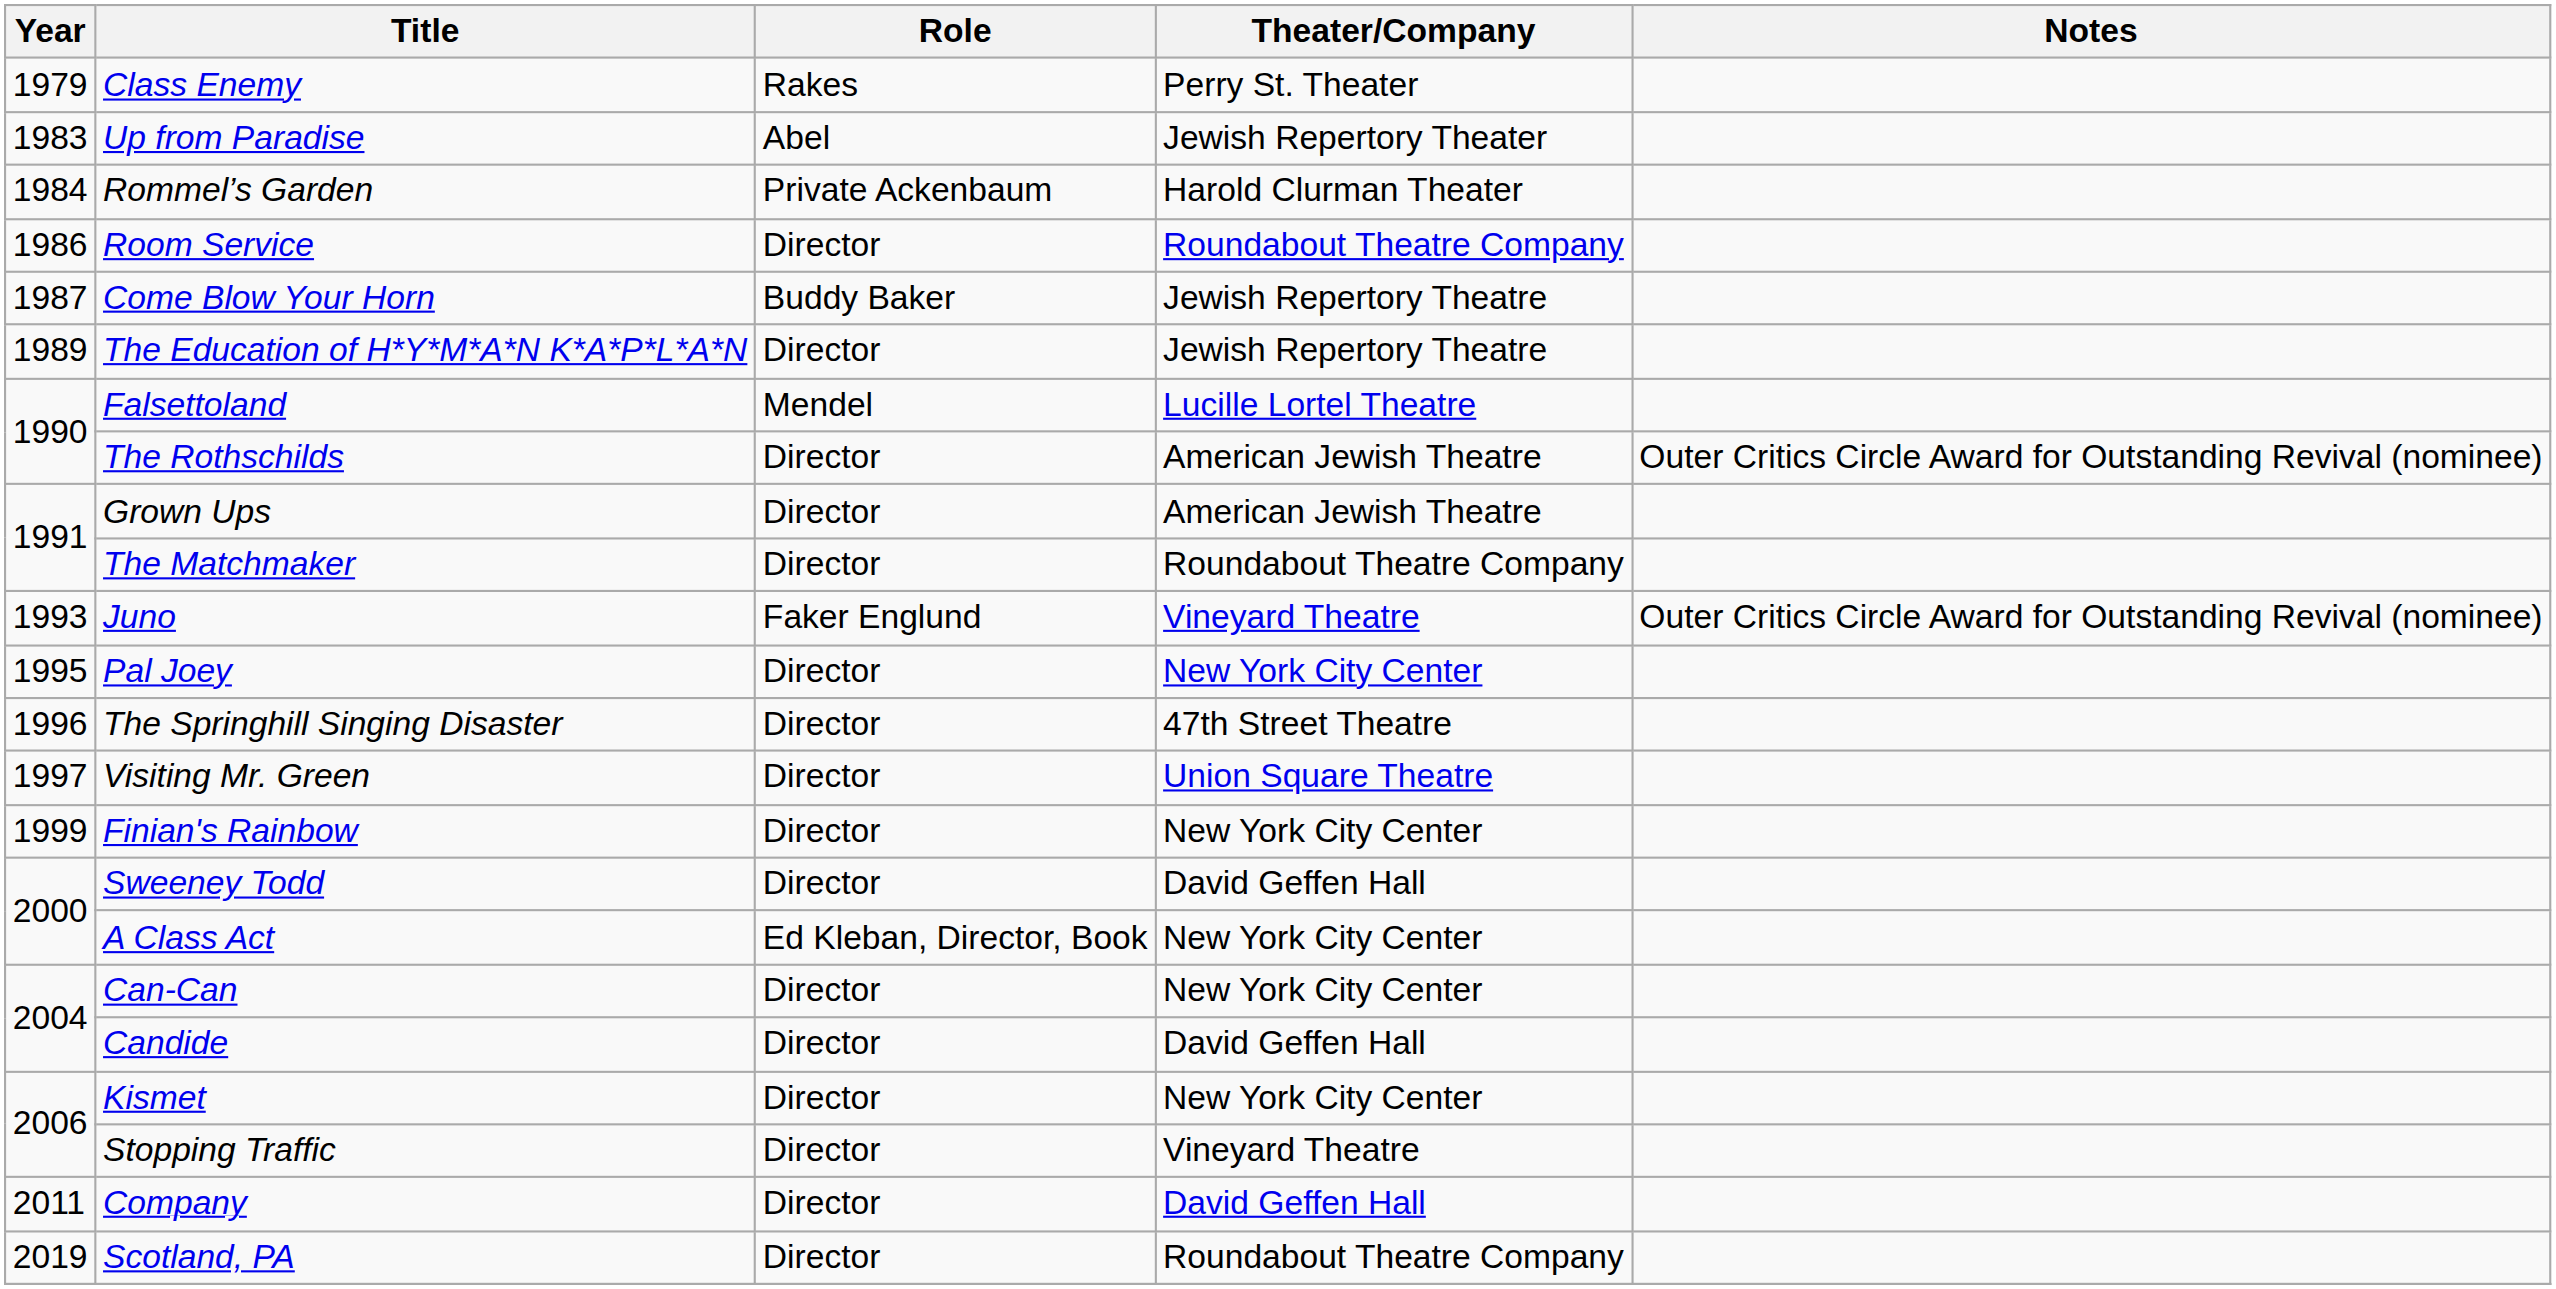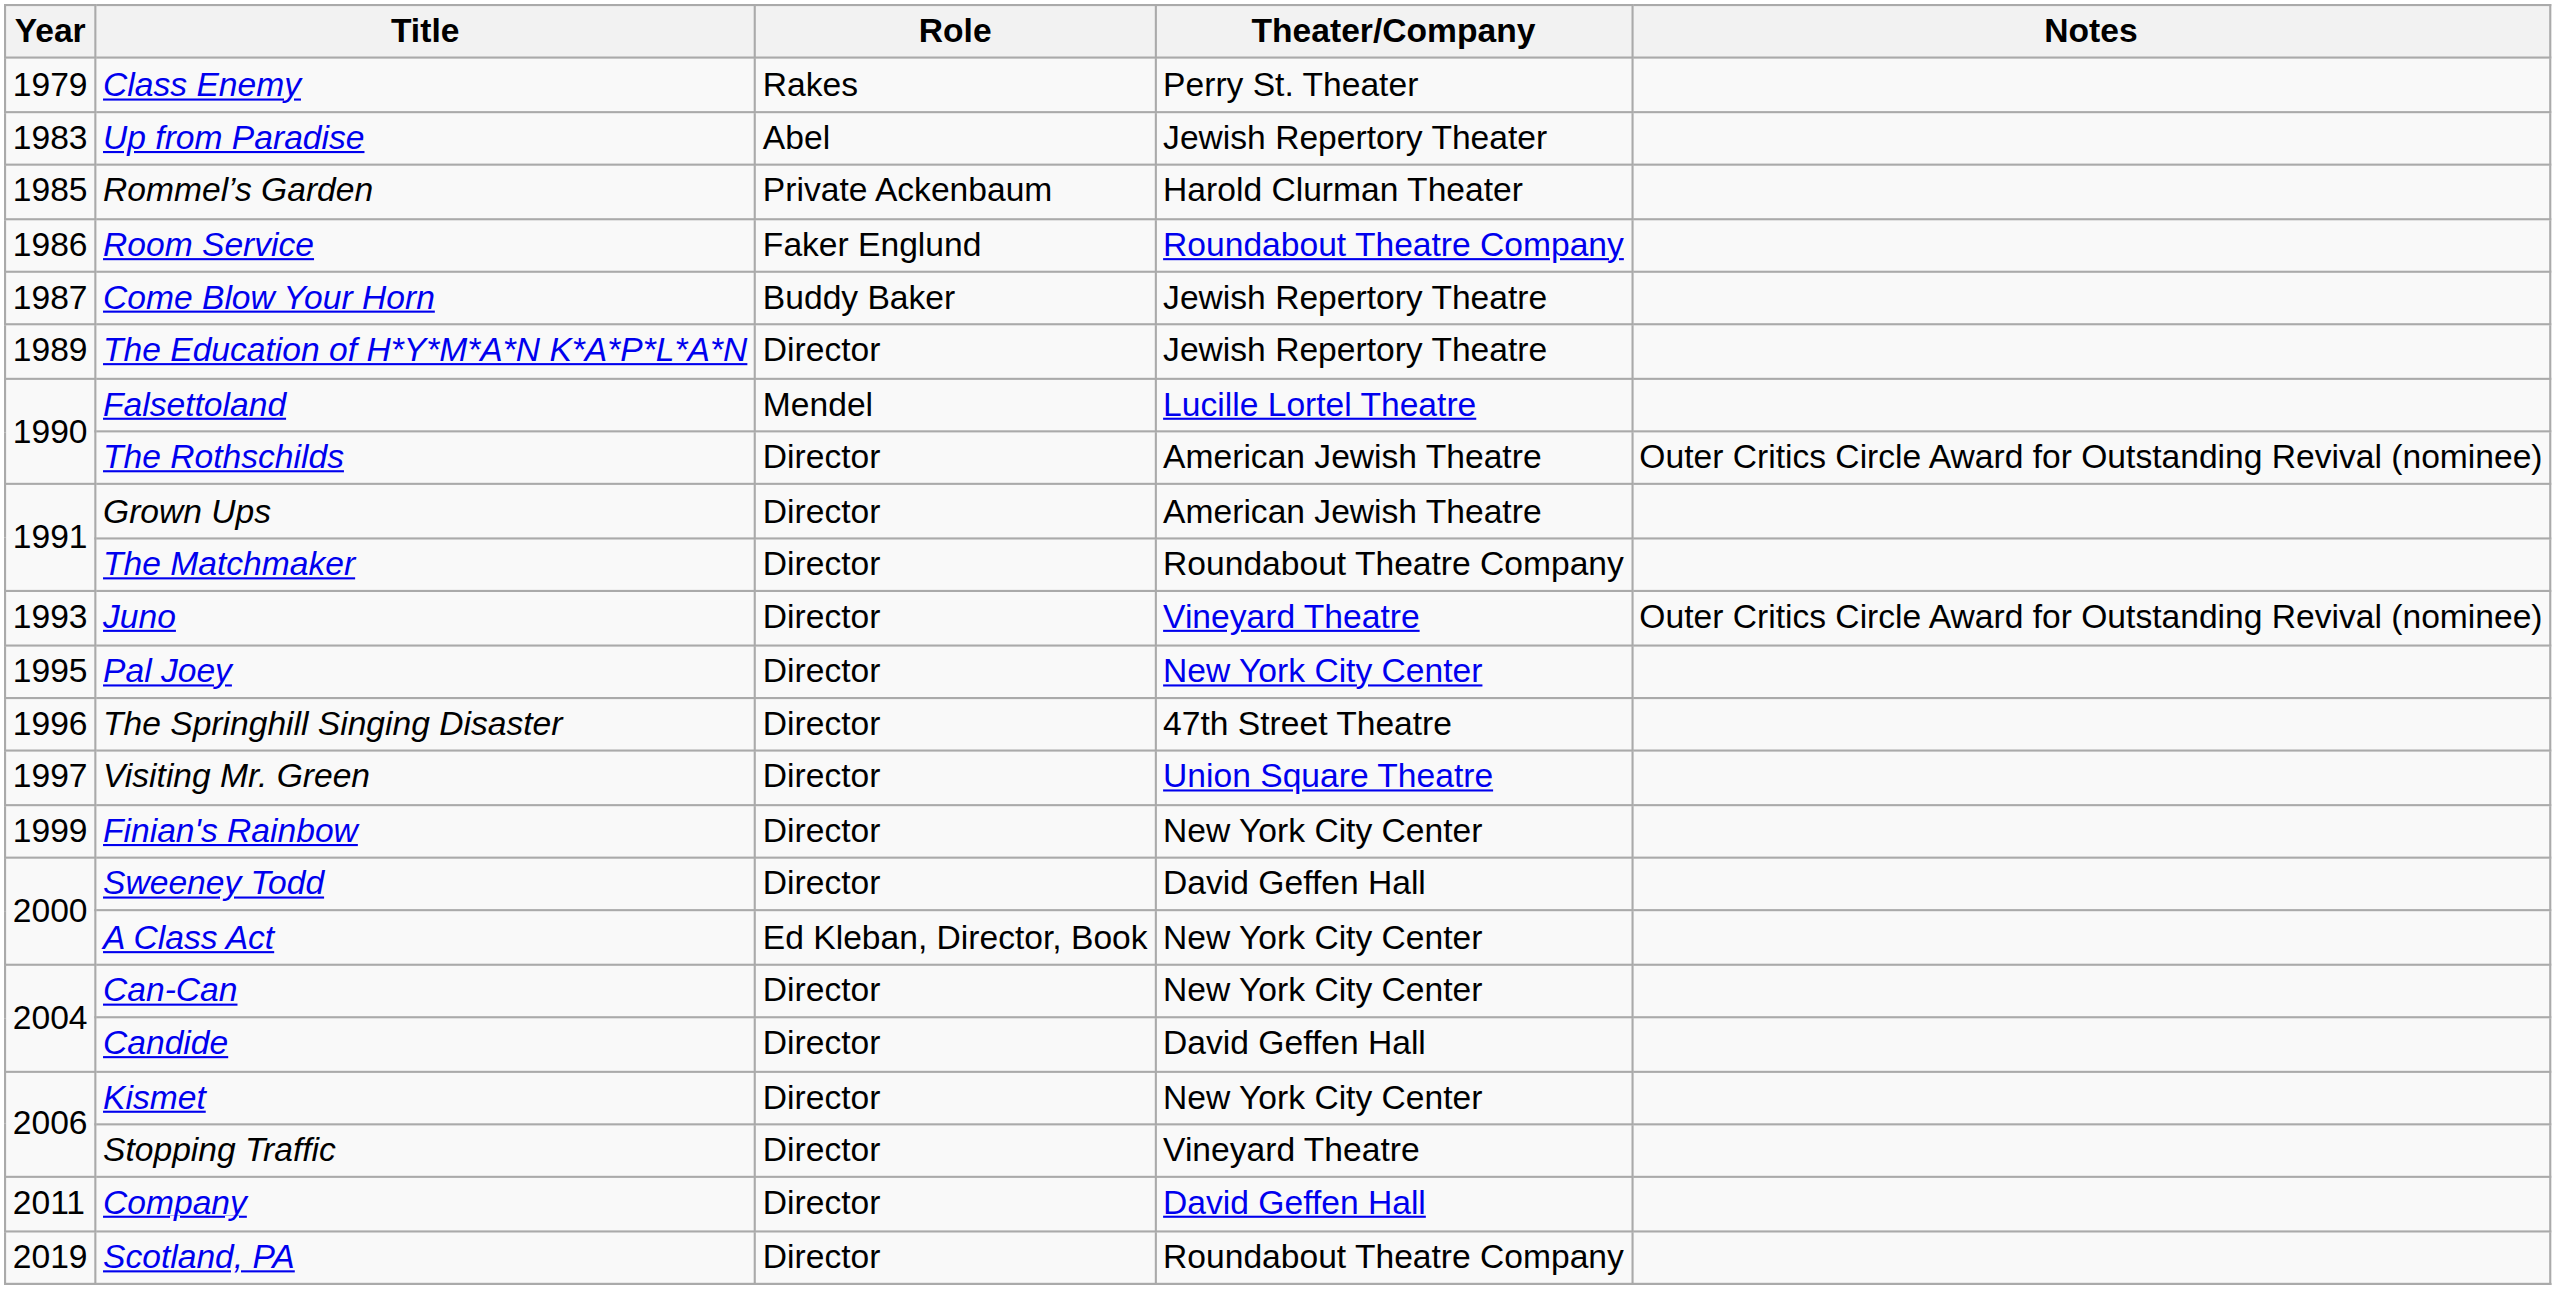Rommel’s Garden | Year: 1984 -> 1985
Room Service | Role: Director -> Faker Englund
Juno | Role: Faker Englund -> Director
